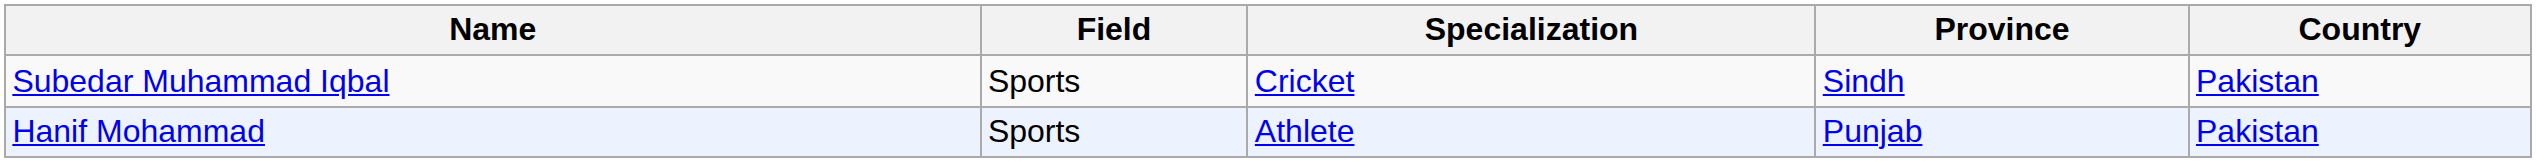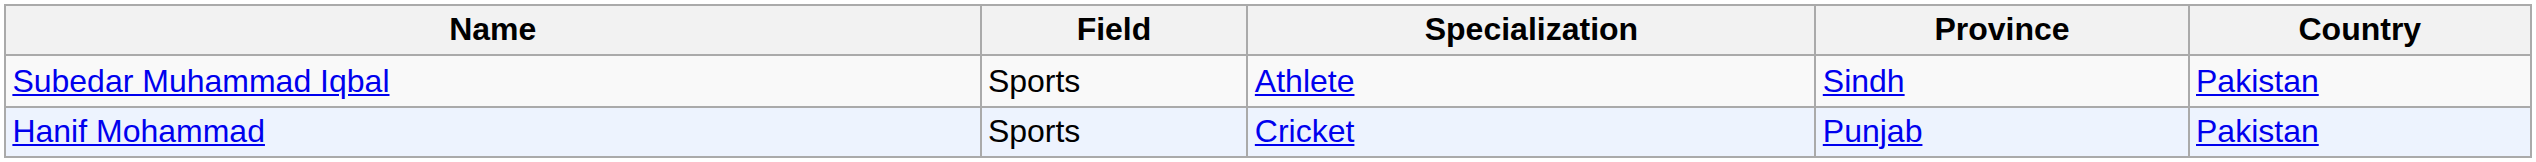Subedar Muhammad Iqbal | Specialization: Cricket -> Athlete
Hanif Mohammad | Specialization: Athlete -> Cricket
